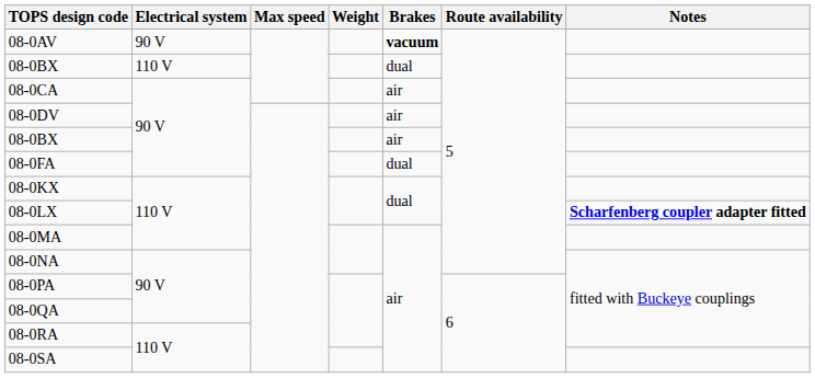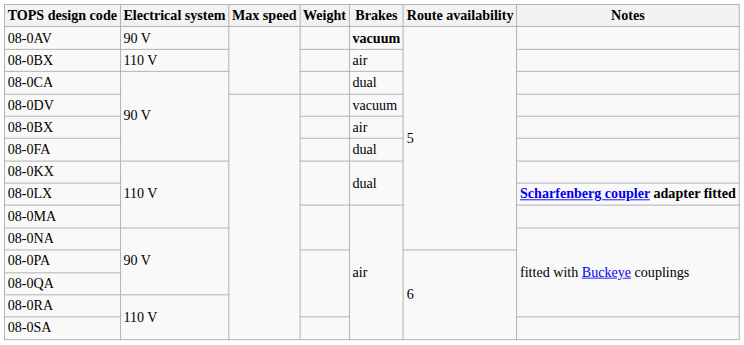08-0BX / 110 V | Brakes: dual -> air
08-0CA | Brakes: air -> dual
08-0DV | Brakes: air -> vacuum
